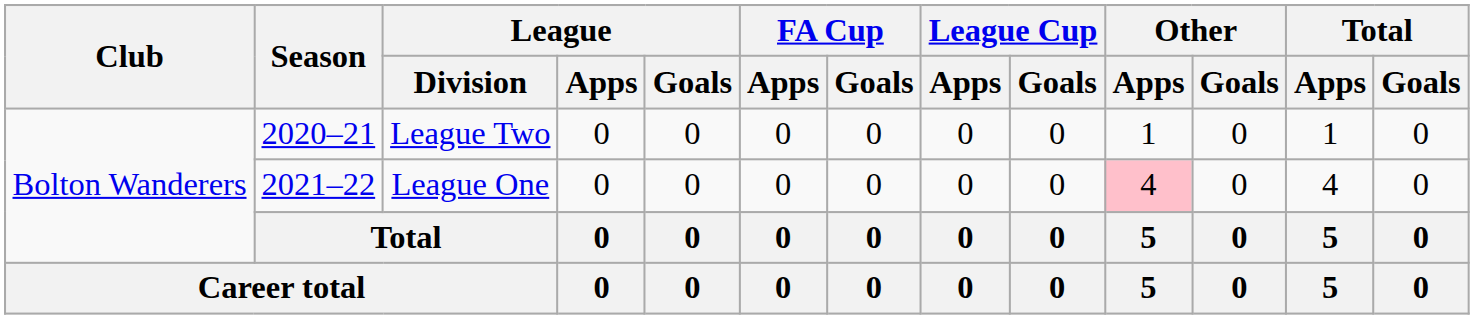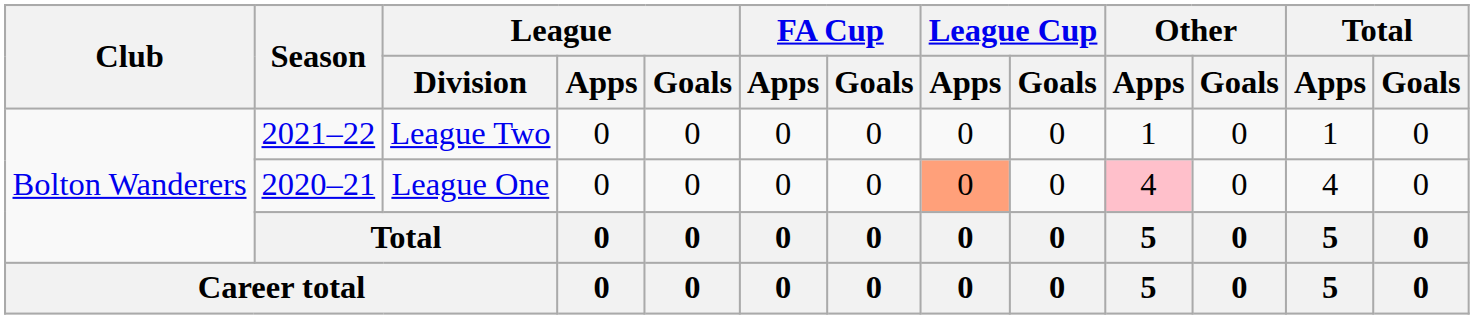League Two | Season: 2020–21 -> 2021–22
League One | Season: 2021–22 -> 2020–21
League One | League Cup / Apps: no background -> lightsalmon background
